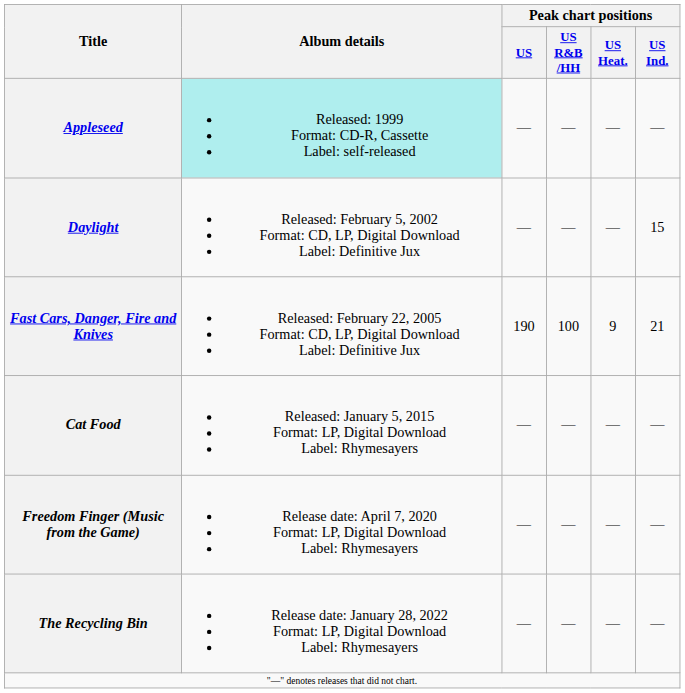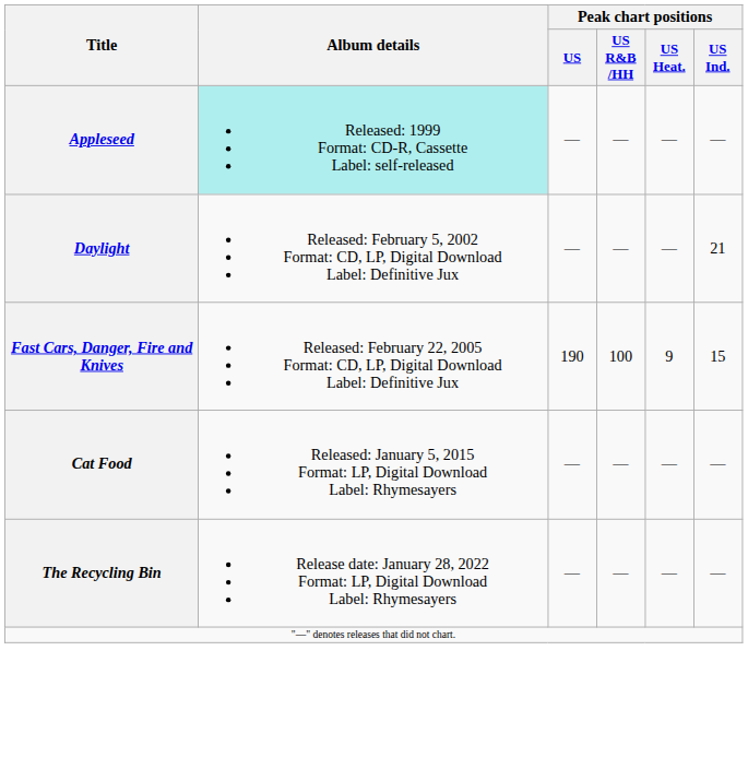Daylight | Peak chart positions / US Ind.: 15 -> 21
Fast Cars, Danger, Fire and Knives | Peak chart positions / US Ind.: 21 -> 15
- row: Freedom Finger (Music from the Game) | Release date: April 7, 2020 Format: LP, Digital Download Label: Rhymesayers | — | — | — | —
